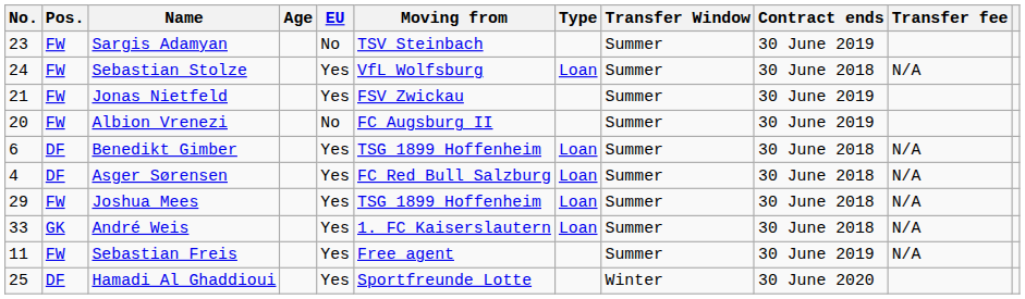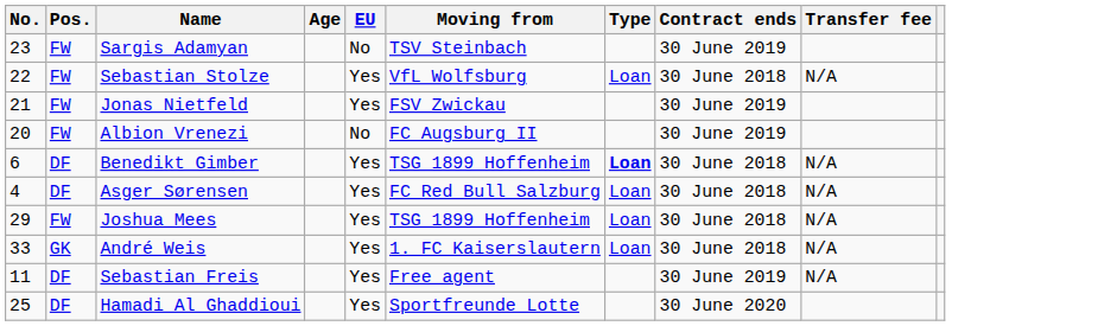- column: Transfer Window | Summer | Summer | Summer | Summer | Summer | Summer | Summer | Summer | Summer | Winter
Sebastian Stolze | No.: 24 -> 22
Benedikt Gimber | Type: normal -> bold
Sebastian Freis | Pos.: FW -> DF
